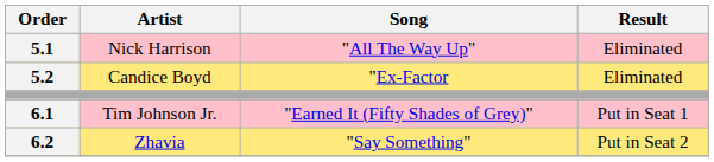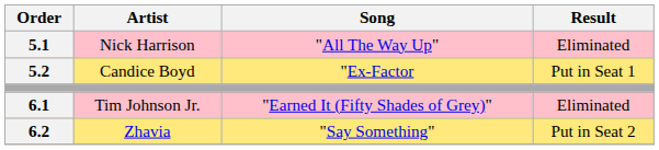Candice Boyd | Result: Eliminated -> Put in Seat 1
Tim Johnson Jr. | Result: Put in Seat 1 -> Eliminated
